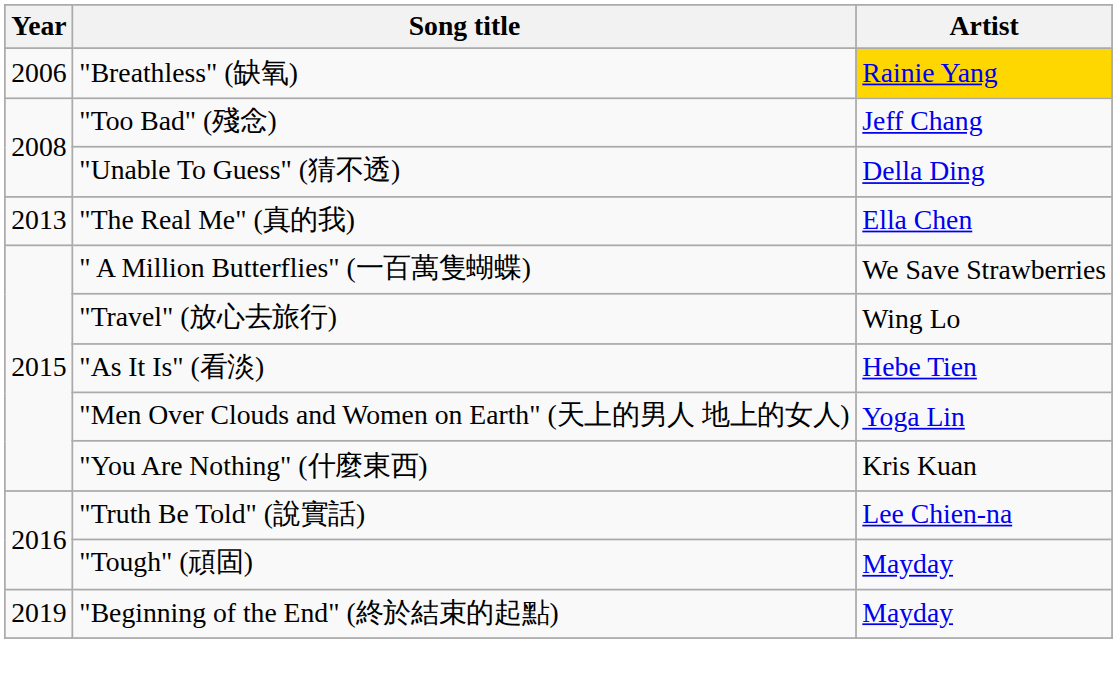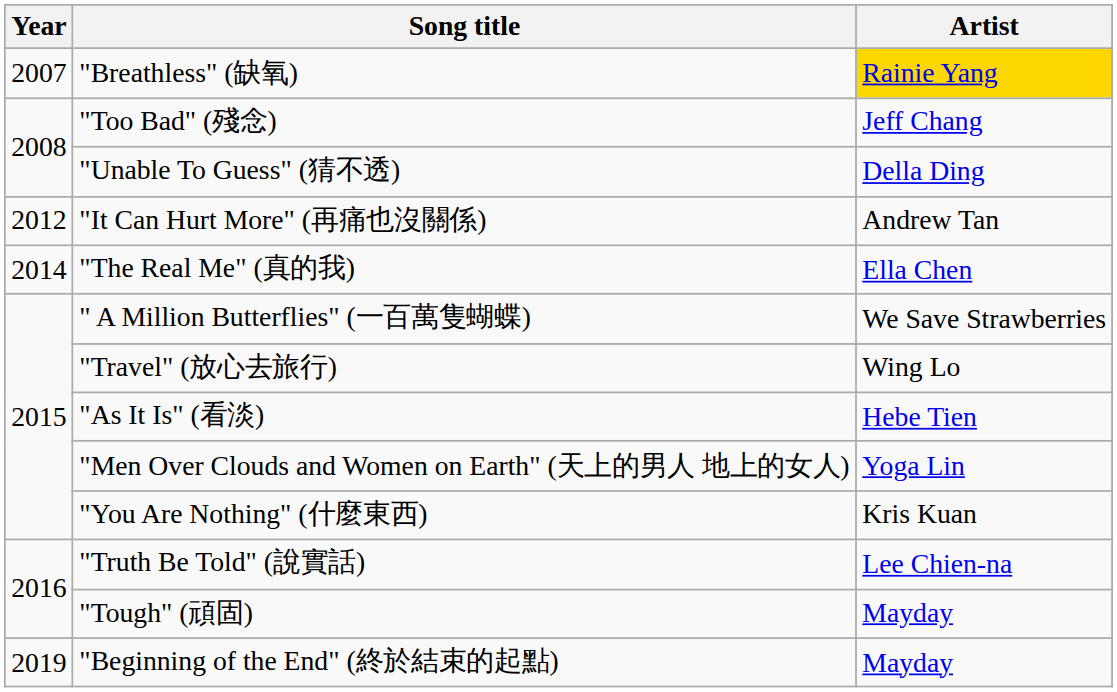"Breathless" (缺氧) | Year: 2006 -> 2007
+ row: 2012 | "It Can Hurt More" (再痛也沒關係) | Andrew Tan
"The Real Me" (真的我) | Year: 2013 -> 2014
